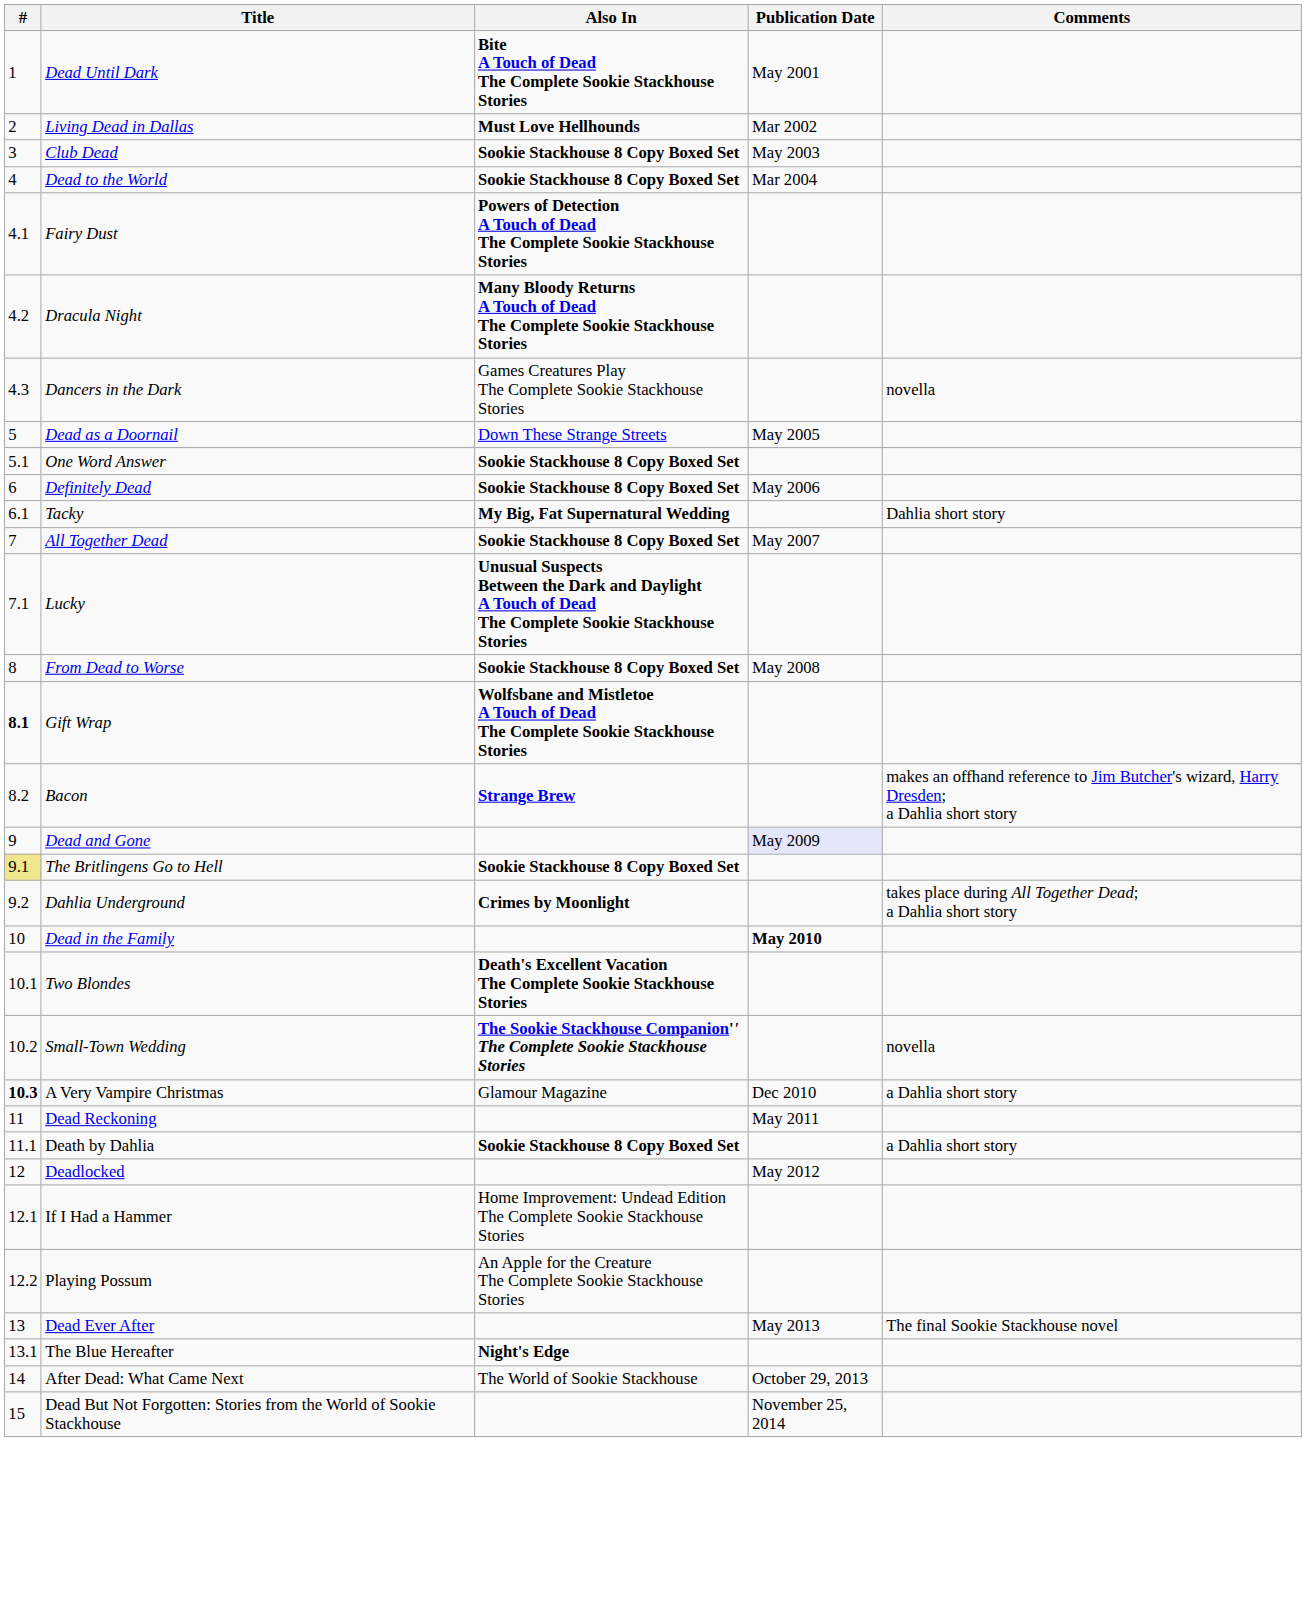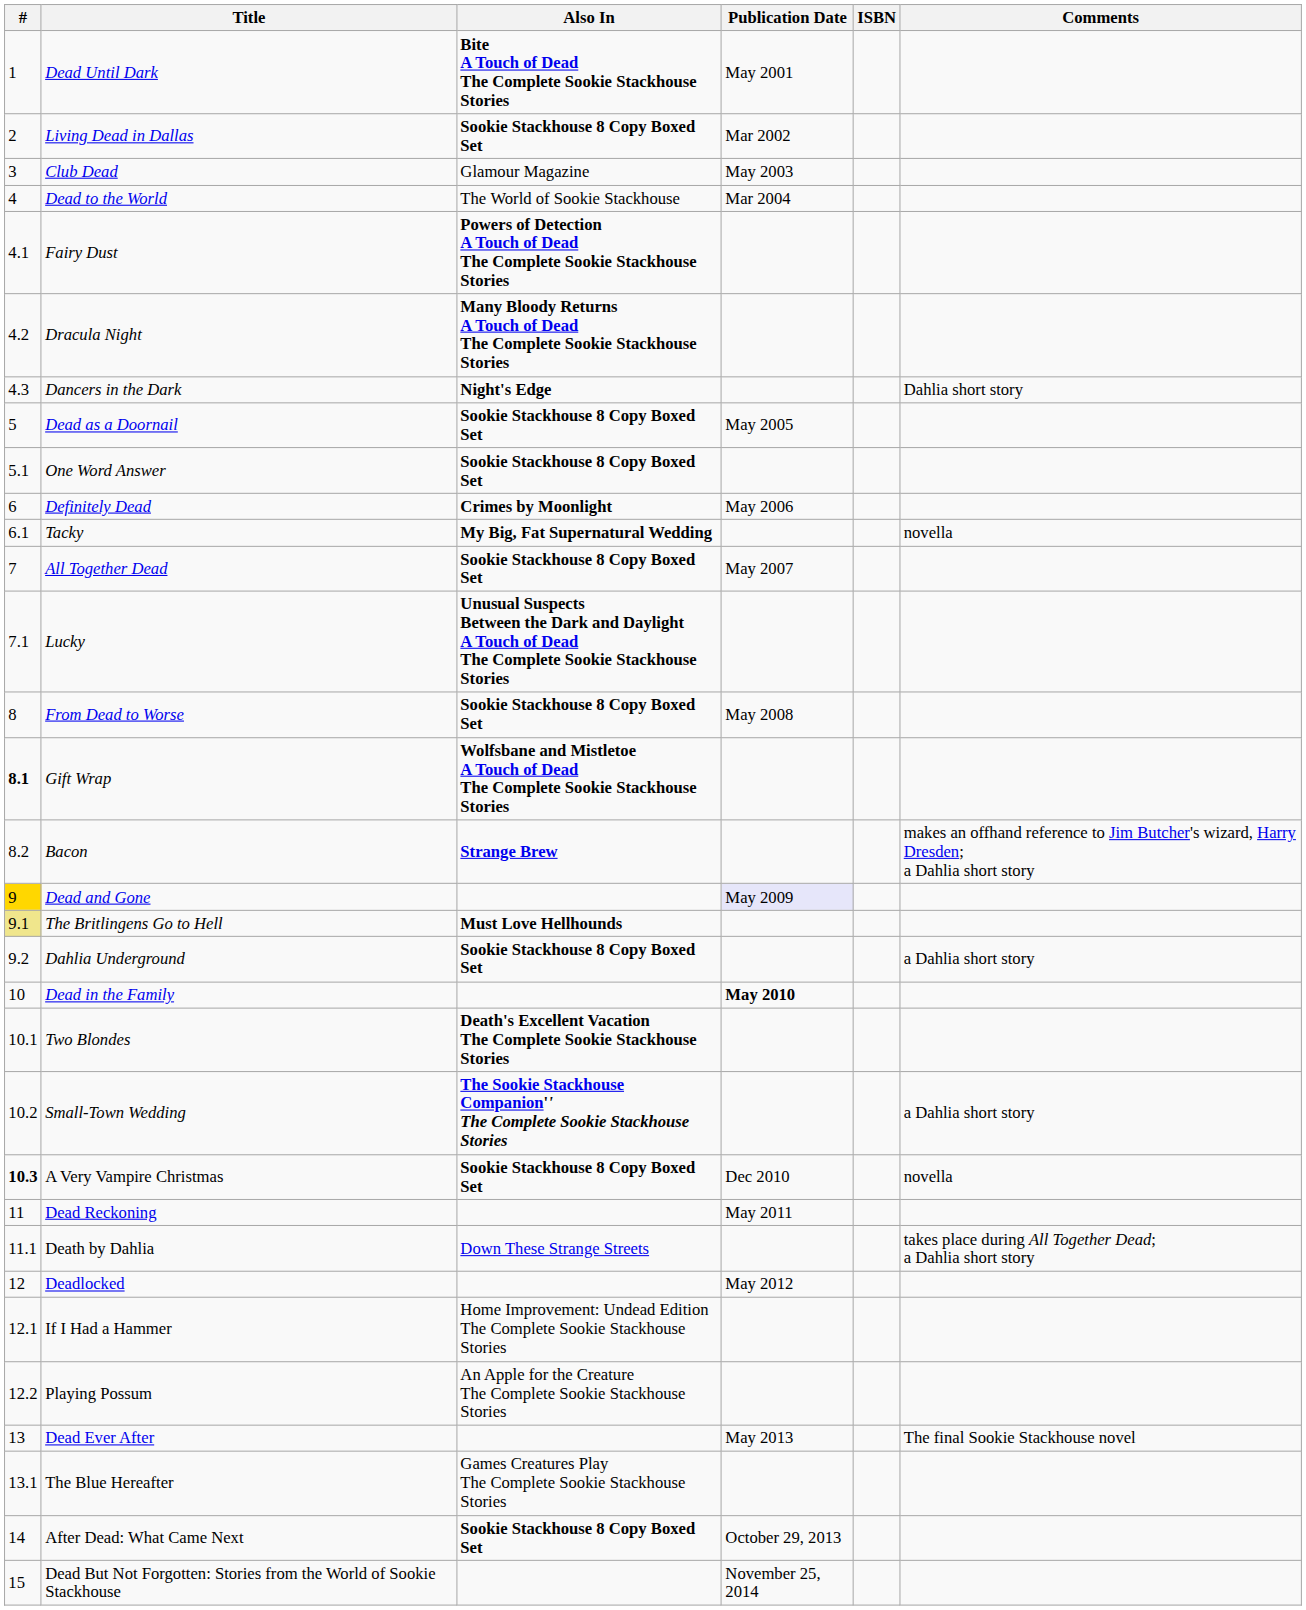+ column: ISBN
Living Dead in Dallas | Also In: Must Love Hellhounds -> Sookie Stackhouse 8 Copy Boxed Set
Club Dead | Also In: Sookie Stackhouse 8 Copy Boxed Set -> Glamour Magazine
Dead to the World | Also In: Sookie Stackhouse 8 Copy Boxed Set -> The World of Sookie Stackhouse
Dancers in the Dark | Also In: Games Creatures Play The Complete Sookie Stackhouse Stories -> Night's Edge
Dancers in the Dark | Comments: novella -> Dahlia short story
Dead as a Doornail | Also In: Down These Strange Streets -> Sookie Stackhouse 8 Copy Boxed Set
Definitely Dead | Also In: Sookie Stackhouse 8 Copy Boxed Set -> Crimes by Moonlight
Tacky | Comments: Dahlia short story -> novella
Dead and Gone | #: no background -> gold background
The Britlingens Go to Hell | Also In: Sookie Stackhouse 8 Copy Boxed Set -> Must Love Hellhounds
Dahlia Underground | Also In: Crimes by Moonlight -> Sookie Stackhouse 8 Copy Boxed Set
Dahlia Underground | Comments: takes place during All Together Dead; a Dahlia short story -> a Dahlia short story
Small-Town Wedding | Comments: novella -> a Dahlia short story
A Very Vampire Christmas | Also In: Glamour Magazine -> Sookie Stackhouse 8 Copy Boxed Set
A Very Vampire Christmas | Comments: a Dahlia short story -> novella
Death by Dahlia | Also In: Sookie Stackhouse 8 Copy Boxed Set -> Down These Strange Streets
Death by Dahlia | Comments: a Dahlia short story -> takes place during All Together Dead; a Dahlia short story
The Blue Hereafter | Also In: Night's Edge -> Games Creatures Play The Complete Sookie Stackhouse Stories
After Dead: What Came Next | Also In: The World of Sookie Stackhouse -> Sookie Stackhouse 8 Copy Boxed Set
